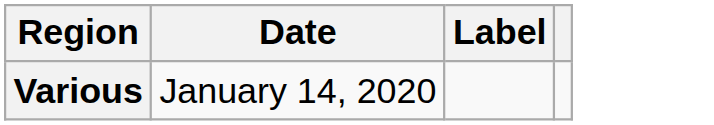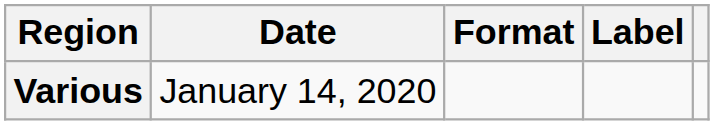+ column: Format
